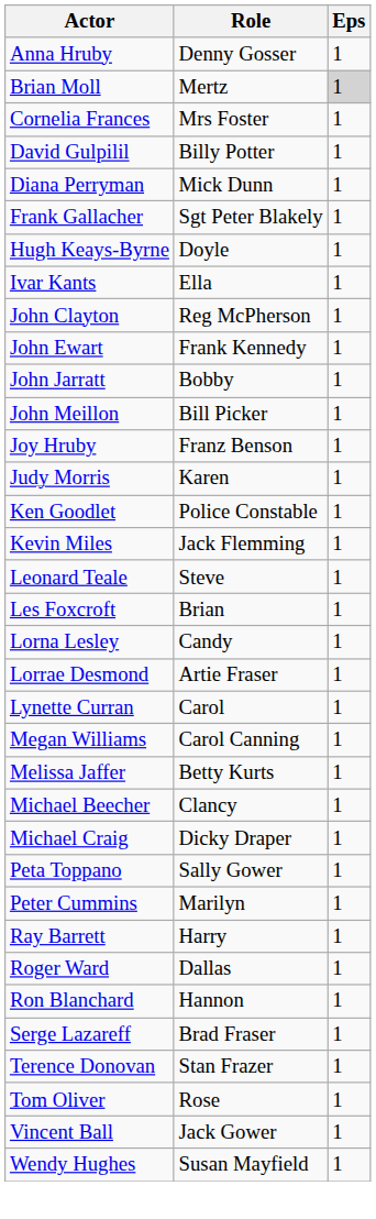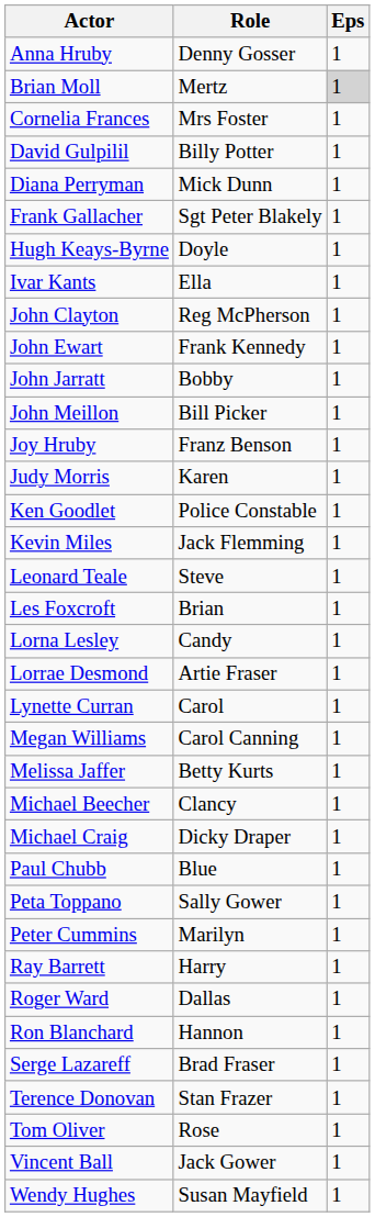+ row: Paul Chubb | Blue | 1
